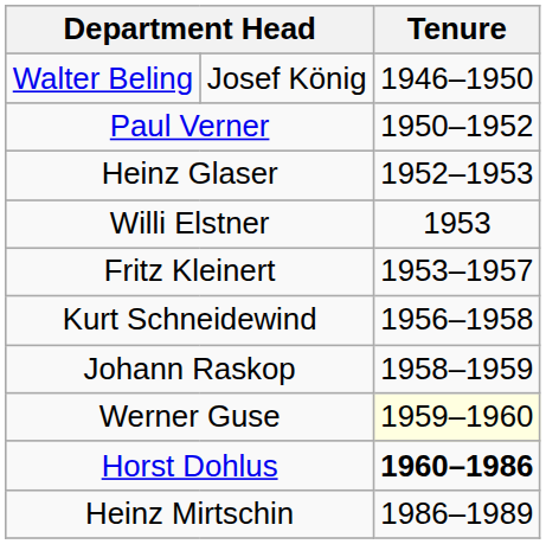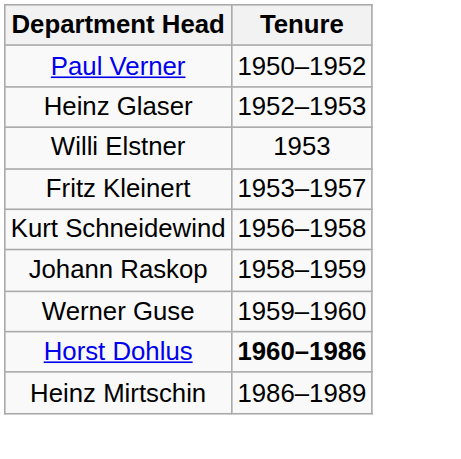- row: Walter Beling | Josef König | 1946–1950
Werner Guse | Tenure: lightyellow background -> no background
